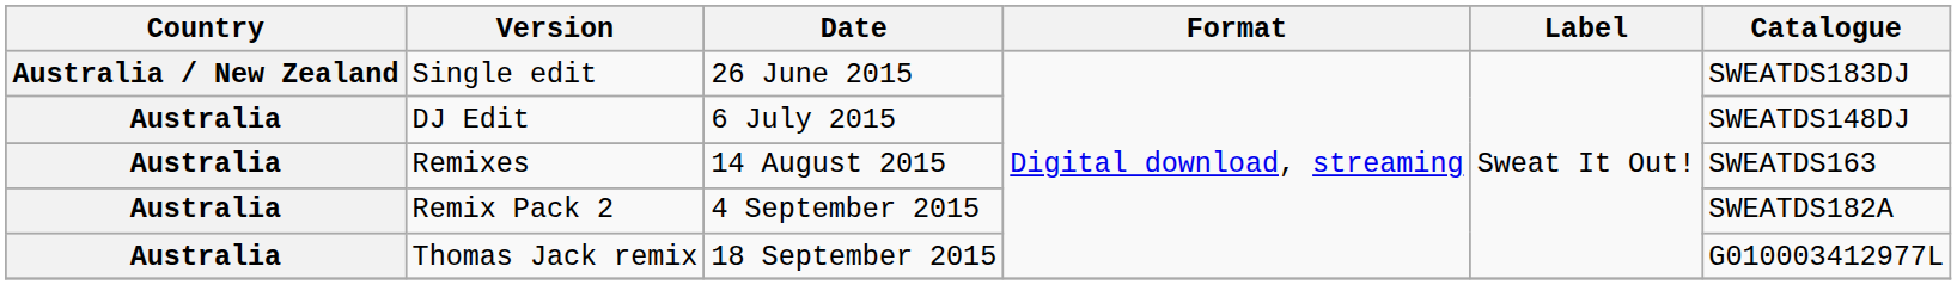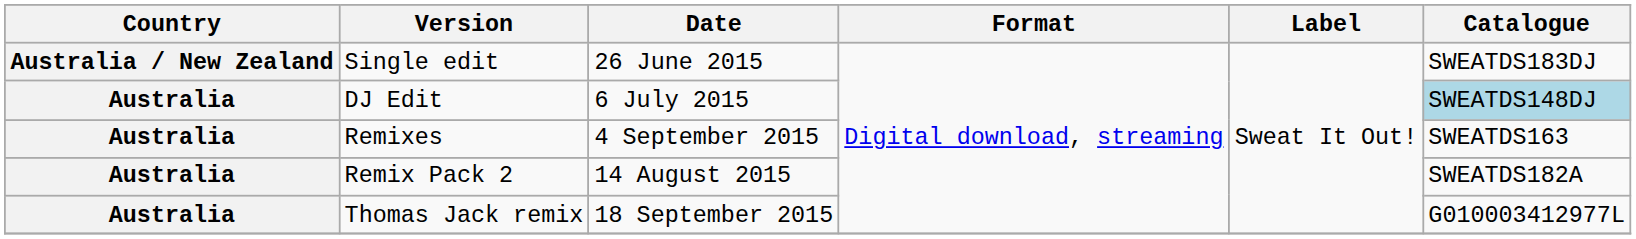DJ Edit | Catalogue: no background -> lightblue background
Remixes | Date: 14 August 2015 -> 4 September 2015
Remix Pack 2 | Date: 4 September 2015 -> 14 August 2015
